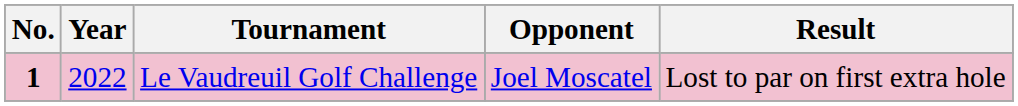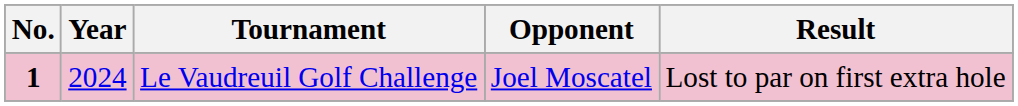Le Vaudreuil Golf Challenge | Year: 2022 -> 2024
